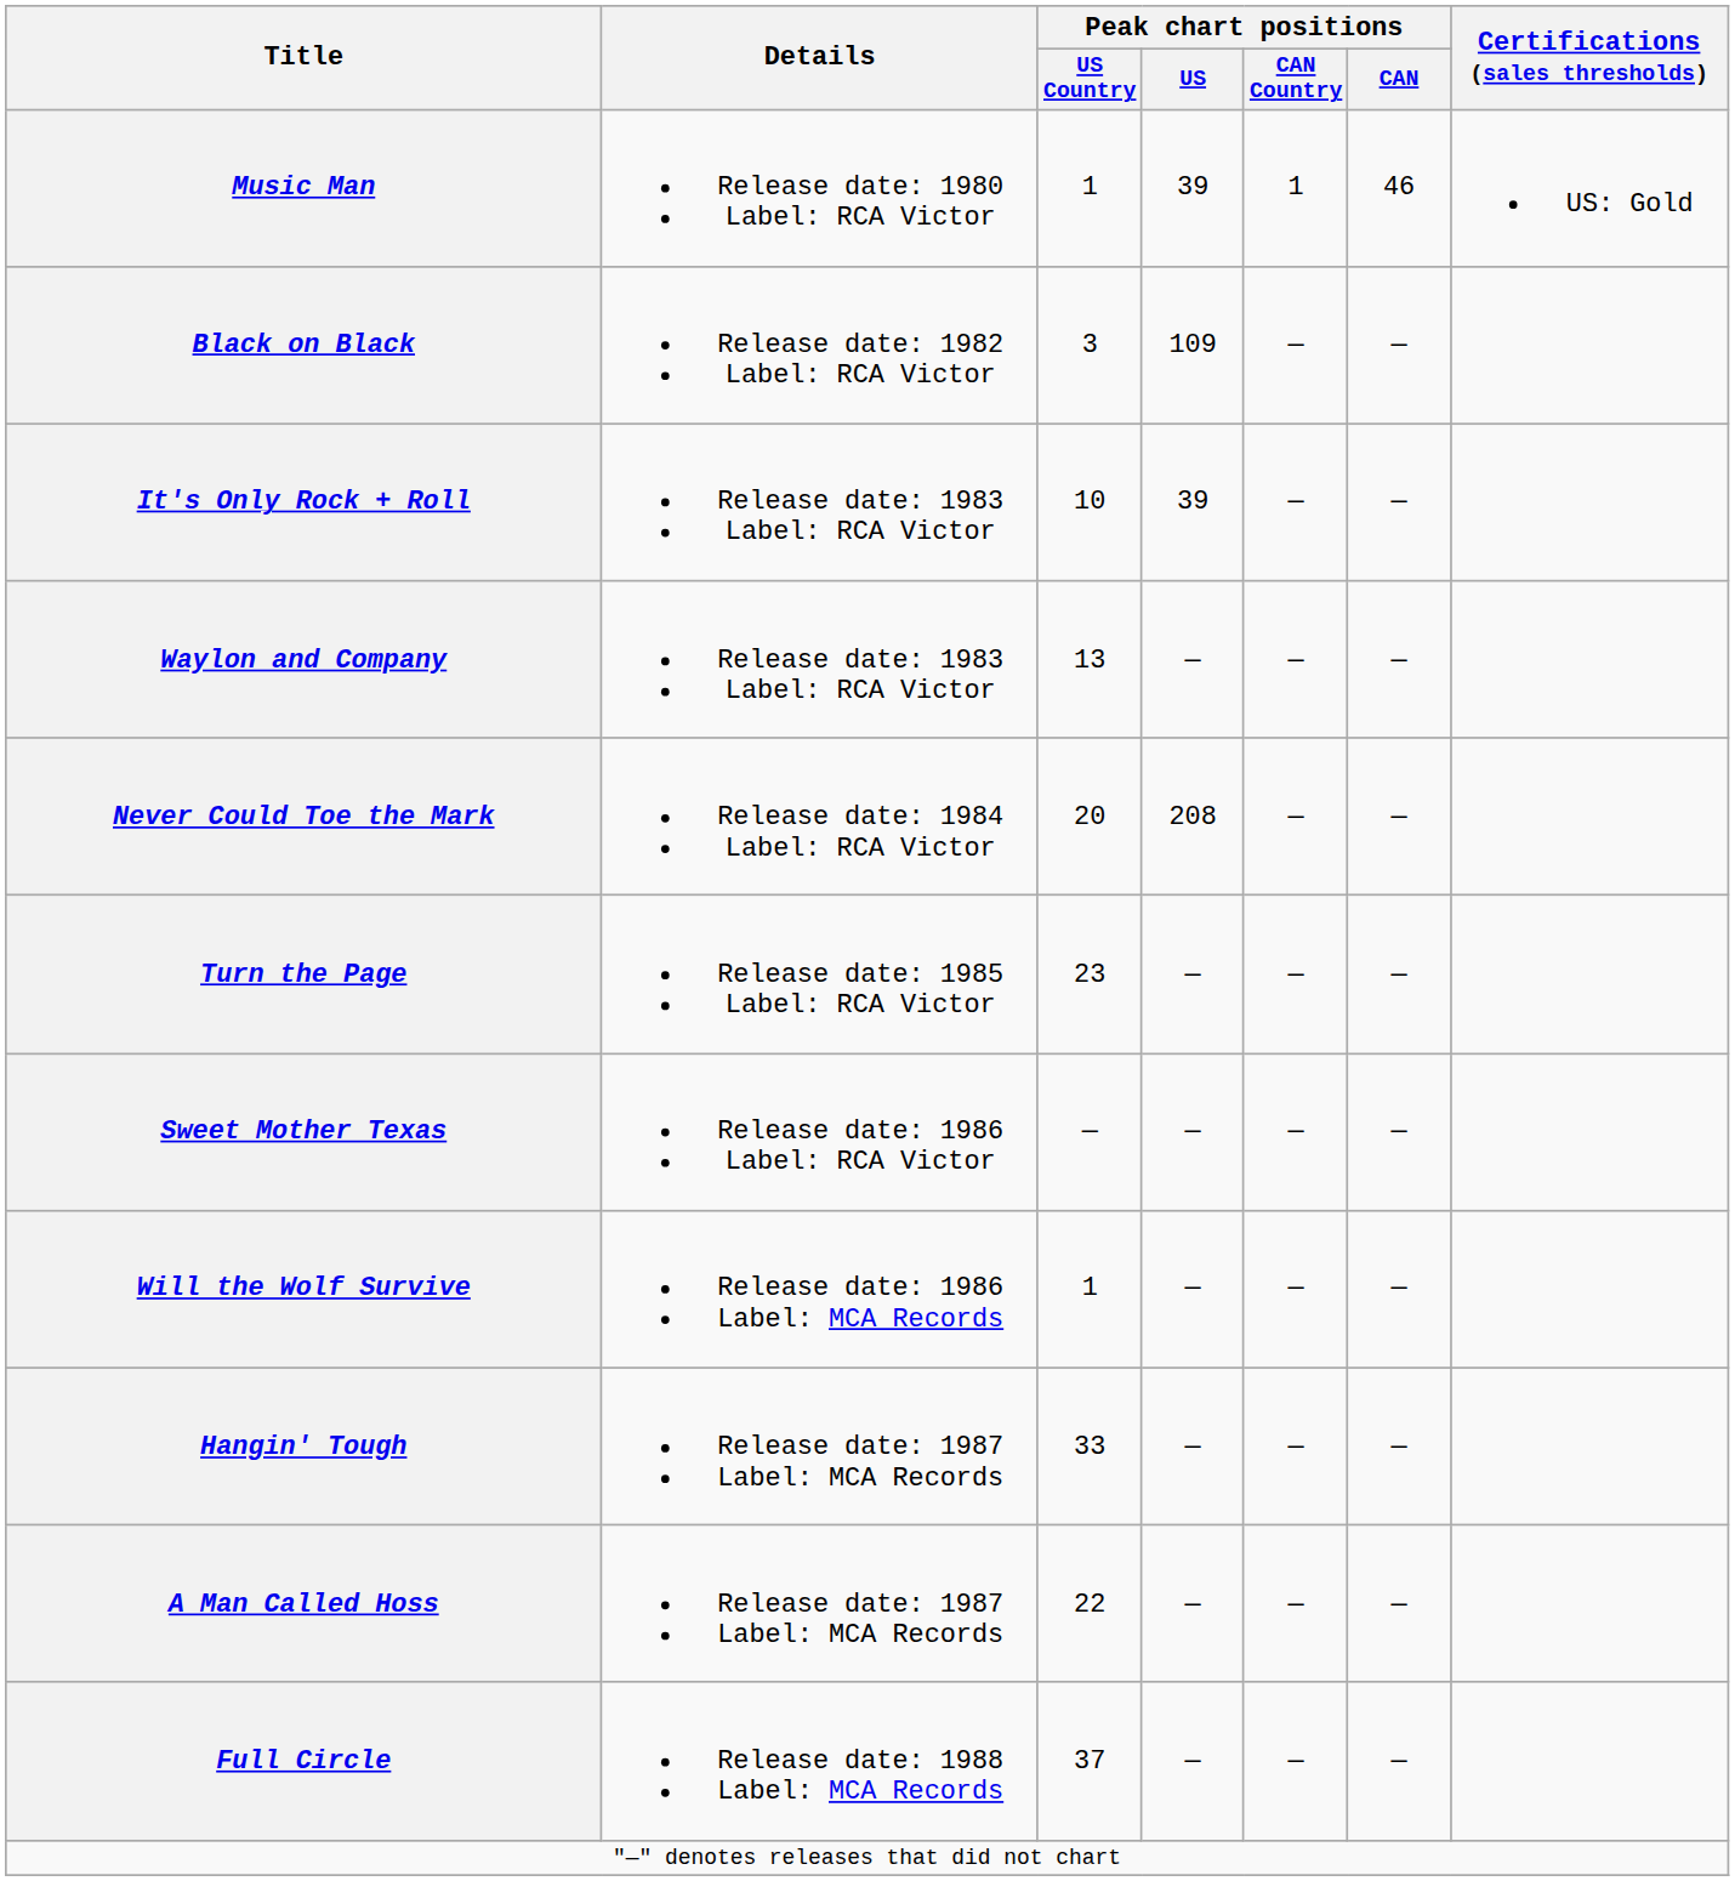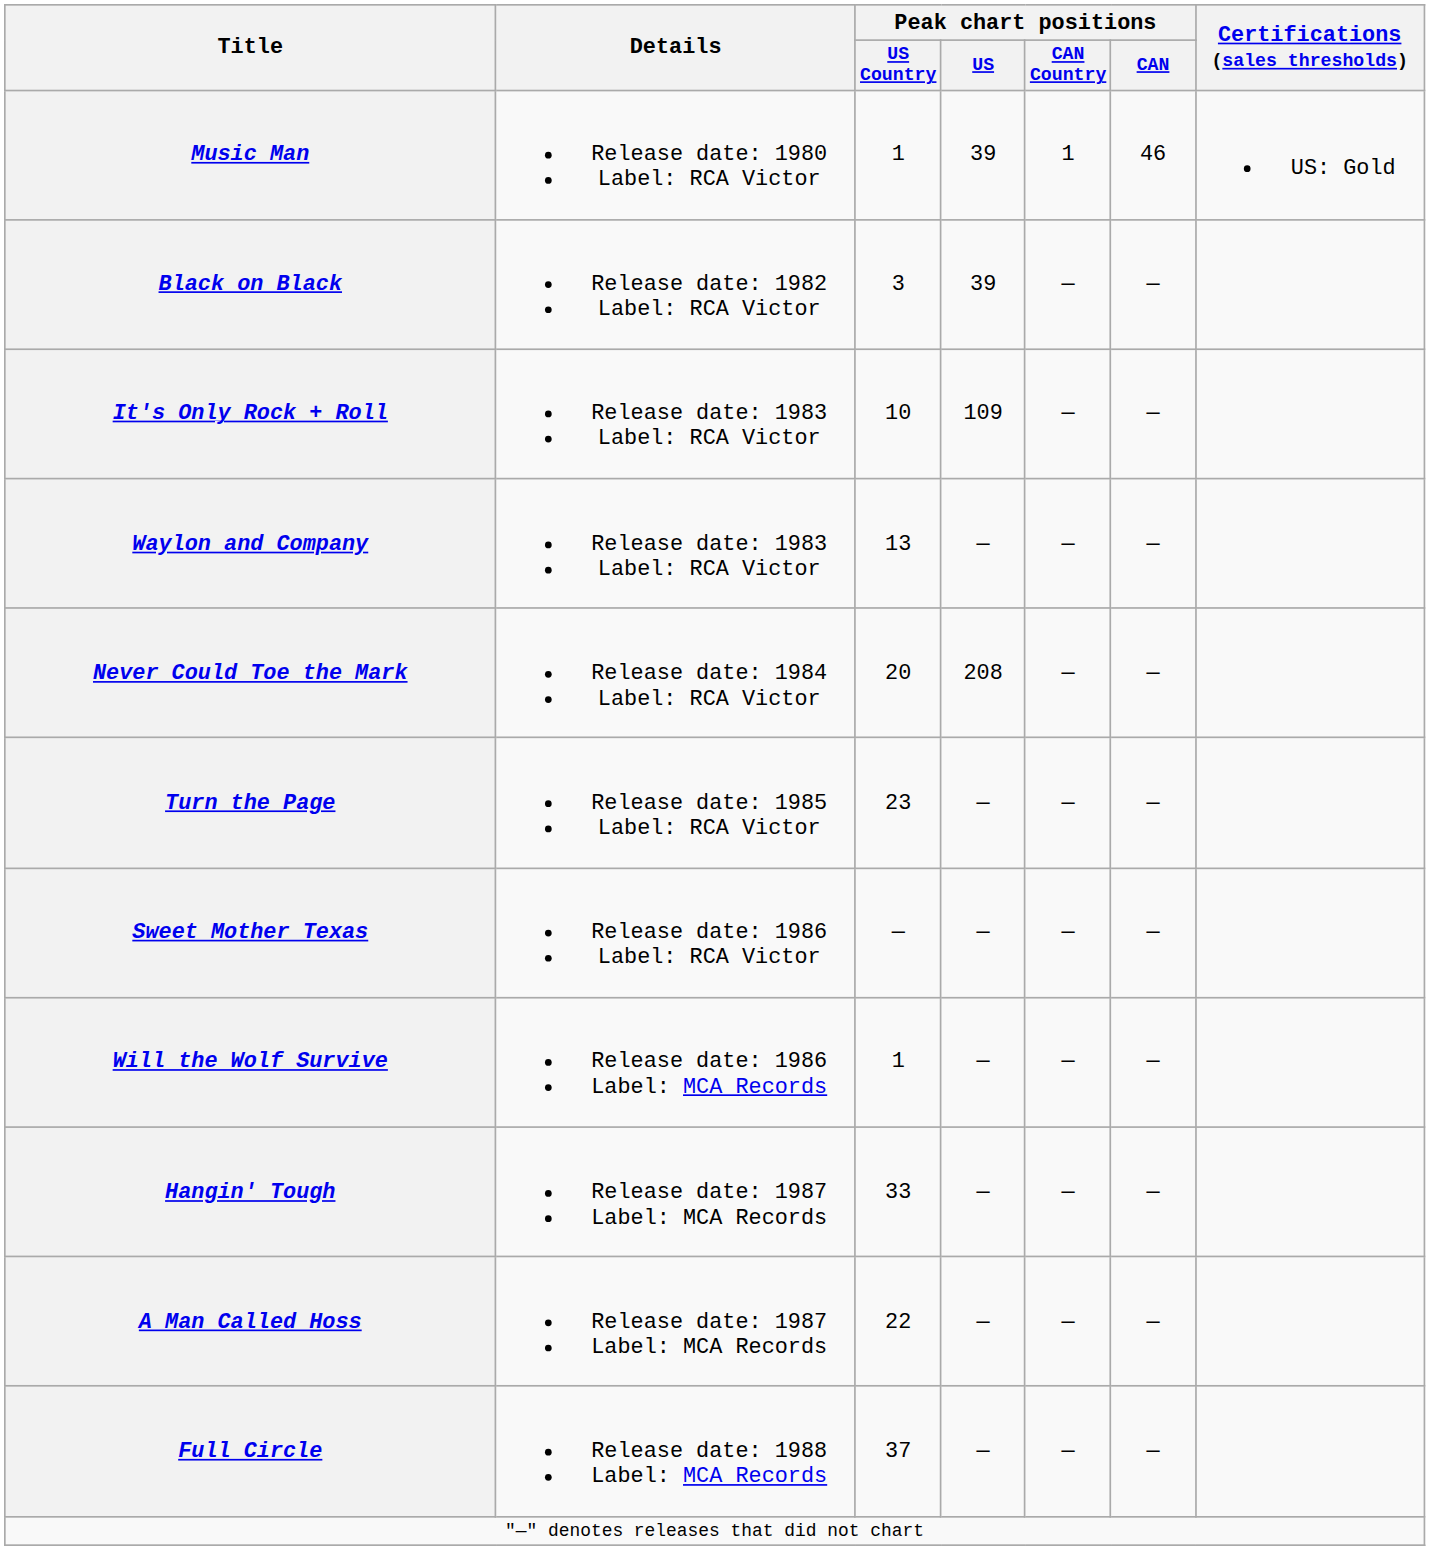Black on Black | Peak chart positions / US: 109 -> 39
It's Only Rock + Roll | Peak chart positions / US: 39 -> 109
